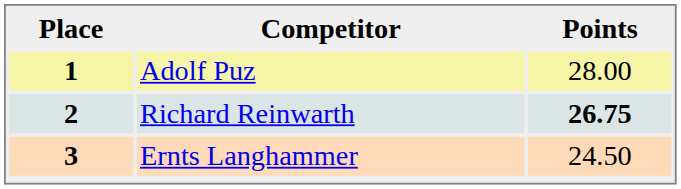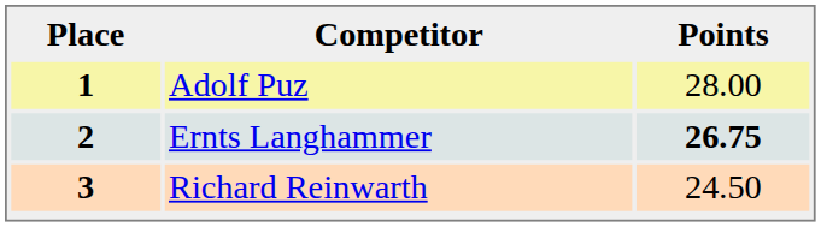2 | Competitor: Richard Reinwarth -> Ernts Langhammer
3 | Competitor: Ernts Langhammer -> Richard Reinwarth
